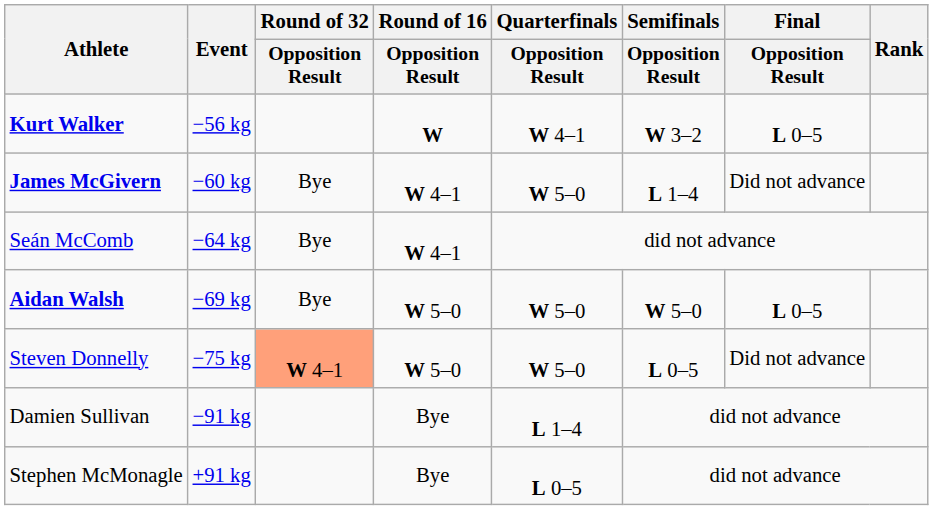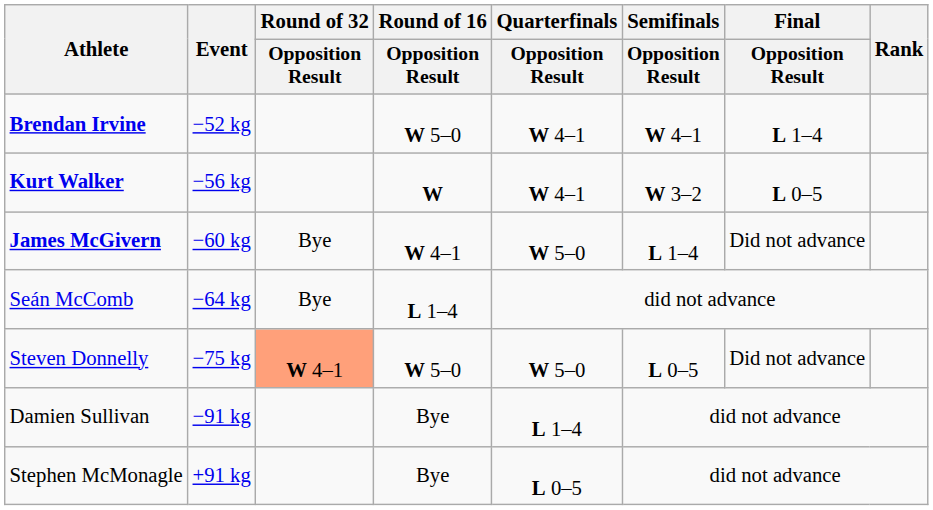+ row: Brendan Irvine | −52 kg | W 5–0 | W 4–1 | W 4–1 | L 1–4
Seán McComb | Round of 16 / Opposition Result: W 4–1 -> L 1–4
- row: Aidan Walsh | −69 kg | Bye | W 5–0 | W 5–0 | W 5–0 | L 0–5
